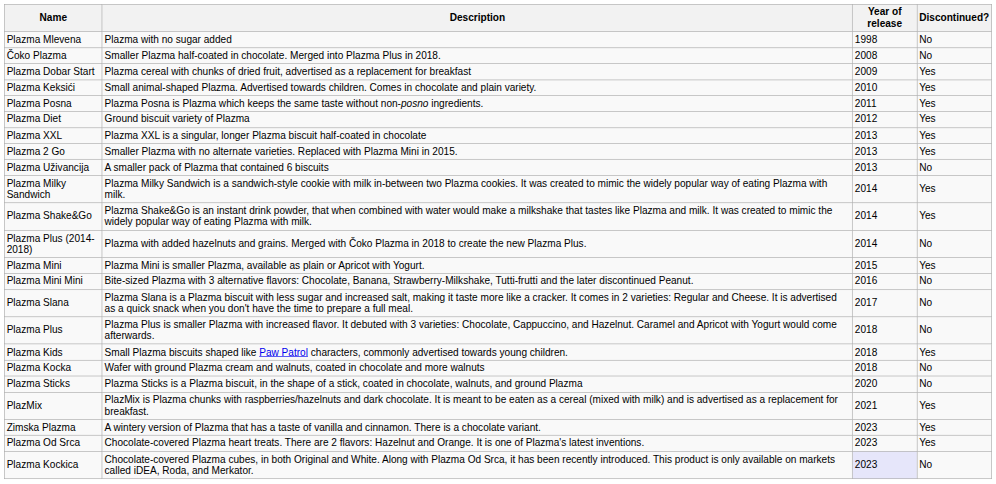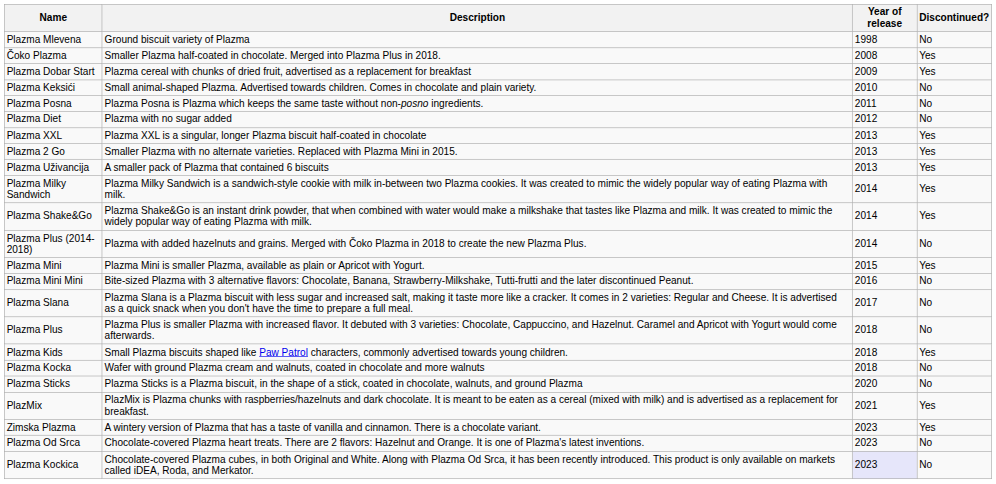Plazma Mlevena | Description: Plazma with no sugar added -> Ground biscuit variety of Plazma
Čoko Plazma | Discontinued?: No -> Yes
Plazma Keksići | Discontinued?: Yes -> No
Plazma Posna | Discontinued?: Yes -> No
Plazma Diet | Description: Ground biscuit variety of Plazma -> Plazma with no sugar added
Plazma Diet | Discontinued?: Yes -> No
Plazma Uživancija | Discontinued?: No -> Yes
Plazma Od Srca | Discontinued?: Yes -> No
